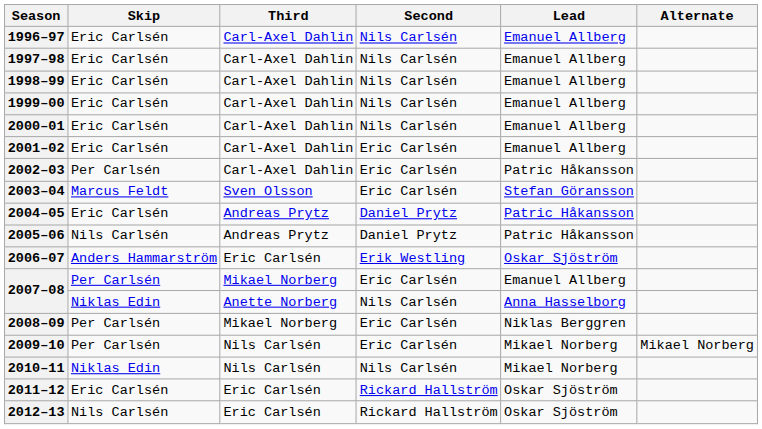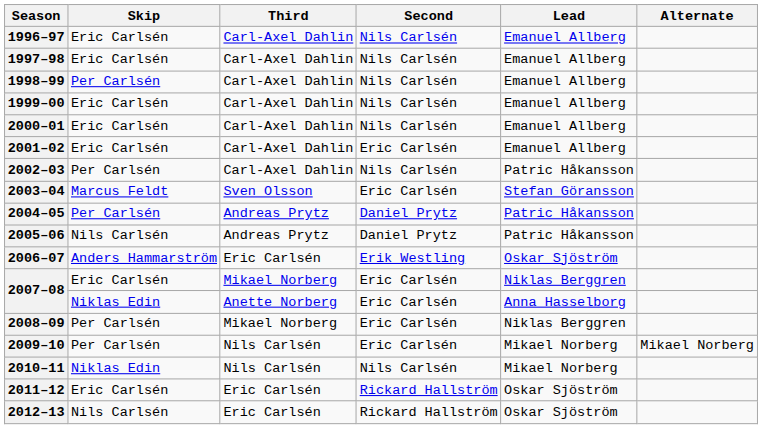1998–99 | Skip: Eric Carlsén -> Per Carlsén
2002–03 | Second: Eric Carlsén -> Nils Carlsén
2004–05 | Skip: Eric Carlsén -> Per Carlsén
2007–08 / Mikael Norberg | Skip: Per Carlsén -> Eric Carlsén
2007–08 / Mikael Norberg | Lead: Emanuel Allberg -> Niklas Berggren
2007–08 / Anette Norberg | Second: Nils Carlsén -> Eric Carlsén
